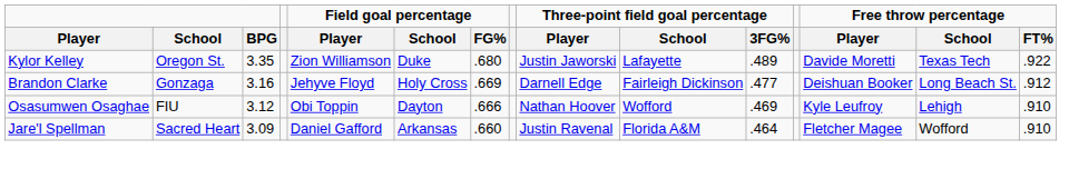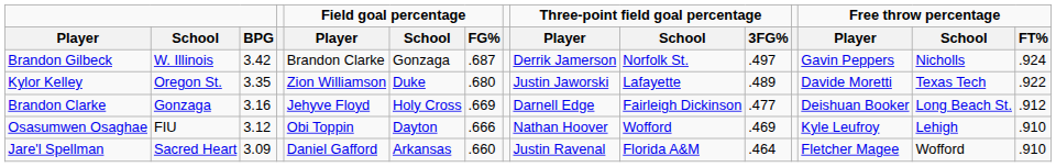+ row: Brandon Gilbeck | W. Illinois | 3.42 | Brandon Clarke | Gonzaga | .687 | Derrik Jamerson | Norfolk St. | .497 | Gavin Peppers | Nicholls | .924
